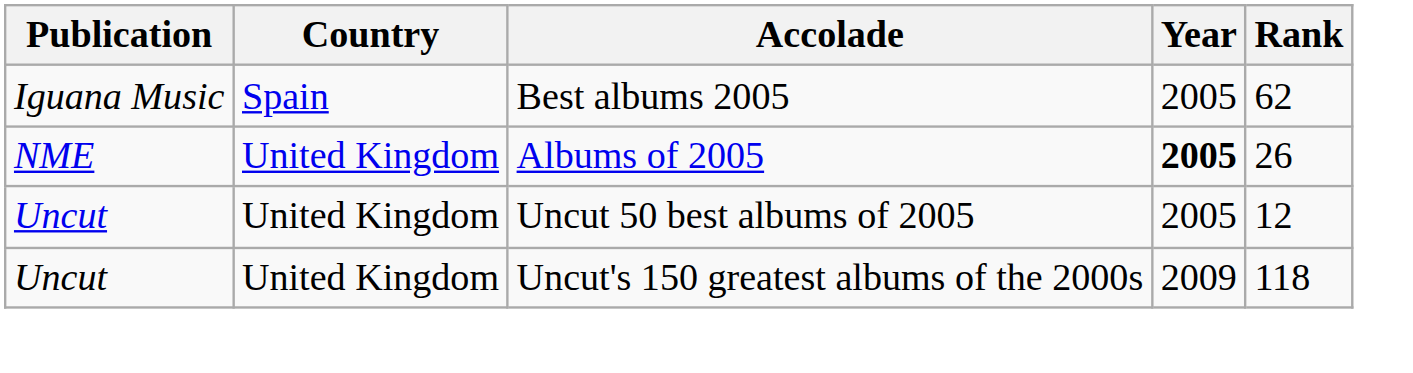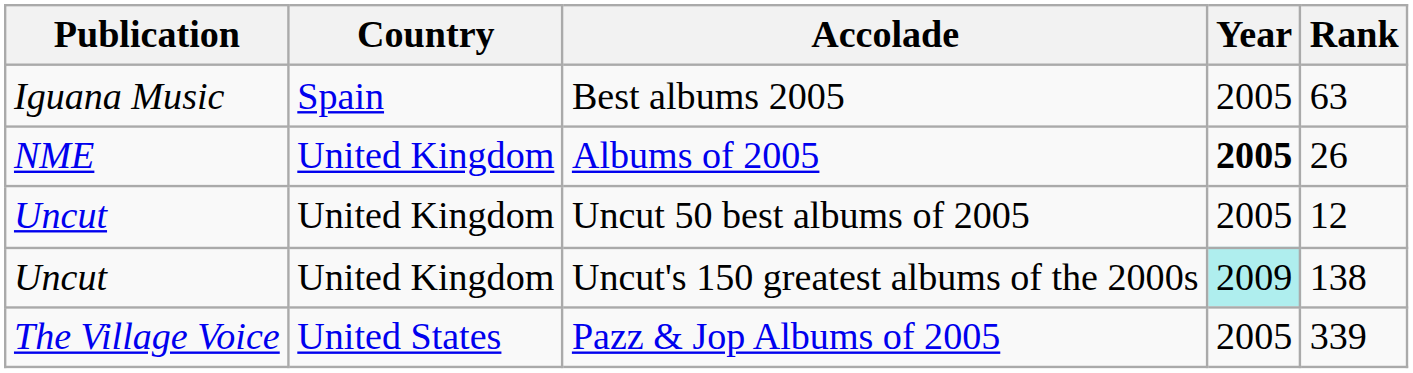Best albums 2005 | Rank: 62 -> 63
Uncut's 150 greatest albums of the 2000s | Year: no background -> paleturquoise background
Uncut's 150 greatest albums of the 2000s | Rank: 118 -> 138
+ row: The Village Voice | United States | Pazz & Jop Albums of 2005 | 2005 | 339
